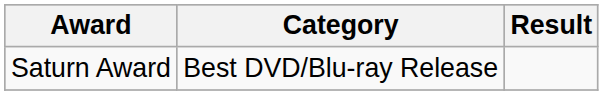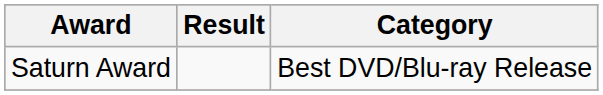columns swapped: Category <-> Result
